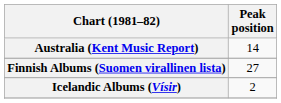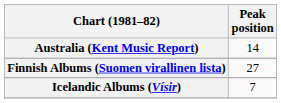Icelandic Albums (Vísir) | Peak position: 2 -> 7
